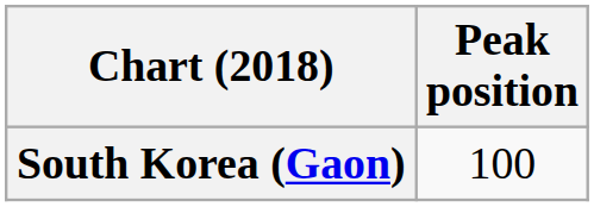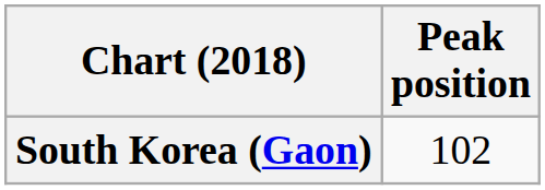South Korea (Gaon) | Peak position: 100 -> 102
